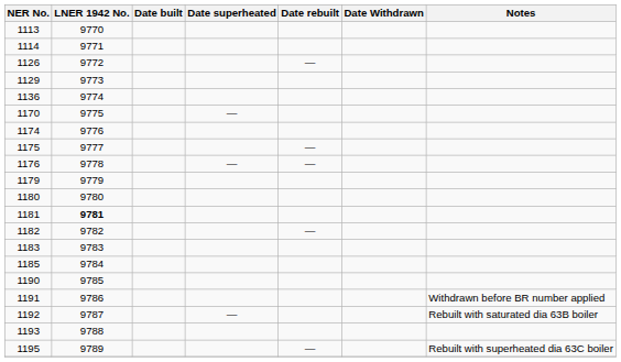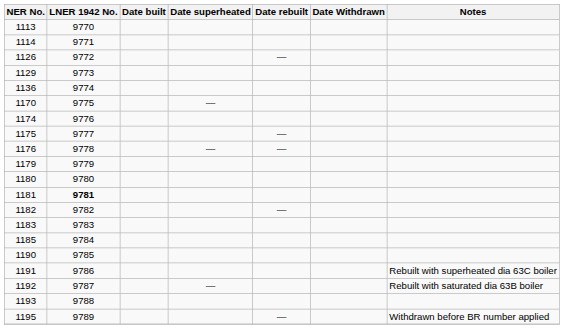1191 | Notes: Withdrawn before BR number applied -> Rebuilt with superheated dia 63C boiler
1195 | Notes: Rebuilt with superheated dia 63C boiler -> Withdrawn before BR number applied
